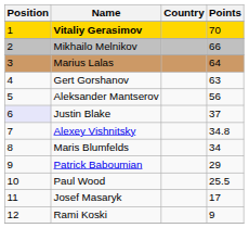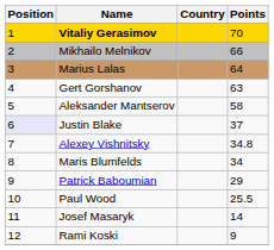Aleksander Mantserov | Points: 56 -> 58
Josef Masaryk | Points: 17 -> 14
